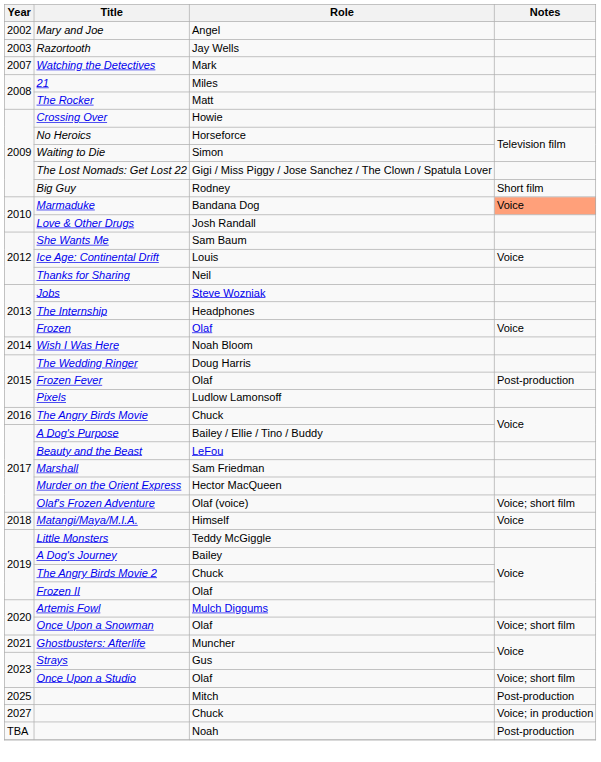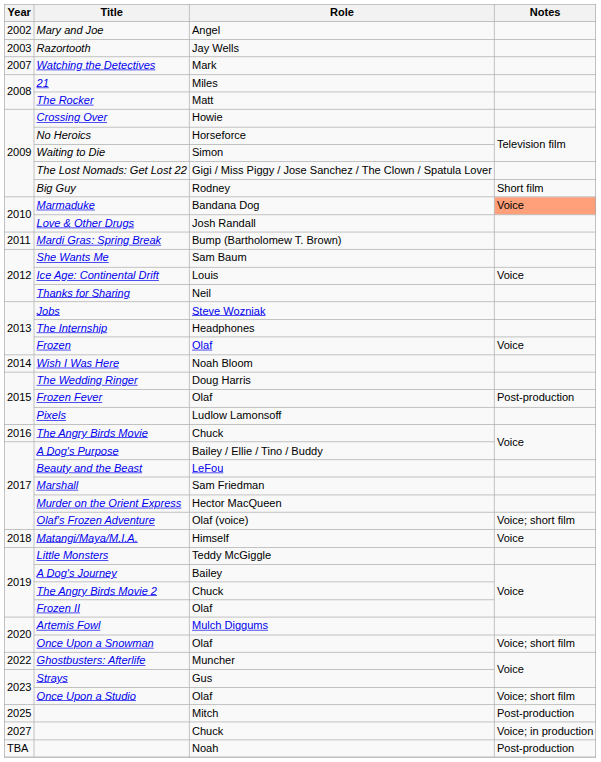+ row: 2011 | Mardi Gras: Spring Break | Bump (Bartholomew T. Brown)
Ghostbusters: Afterlife | Year: 2021 -> 2022
